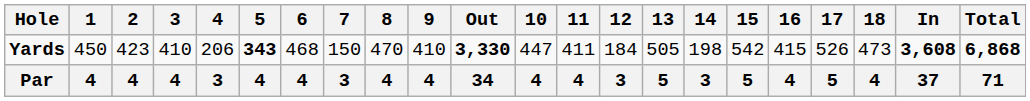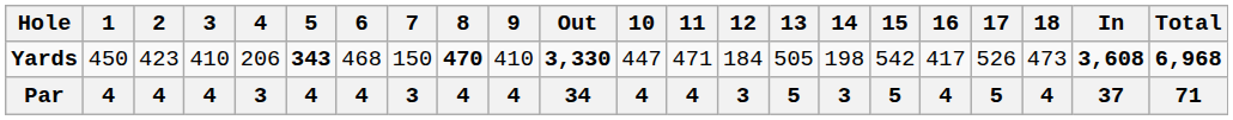Yards | 8: normal -> bold
Yards | 11: 411 -> 471
Yards | 16: 415 -> 417
Yards | Total: 6,868 -> 6,968
